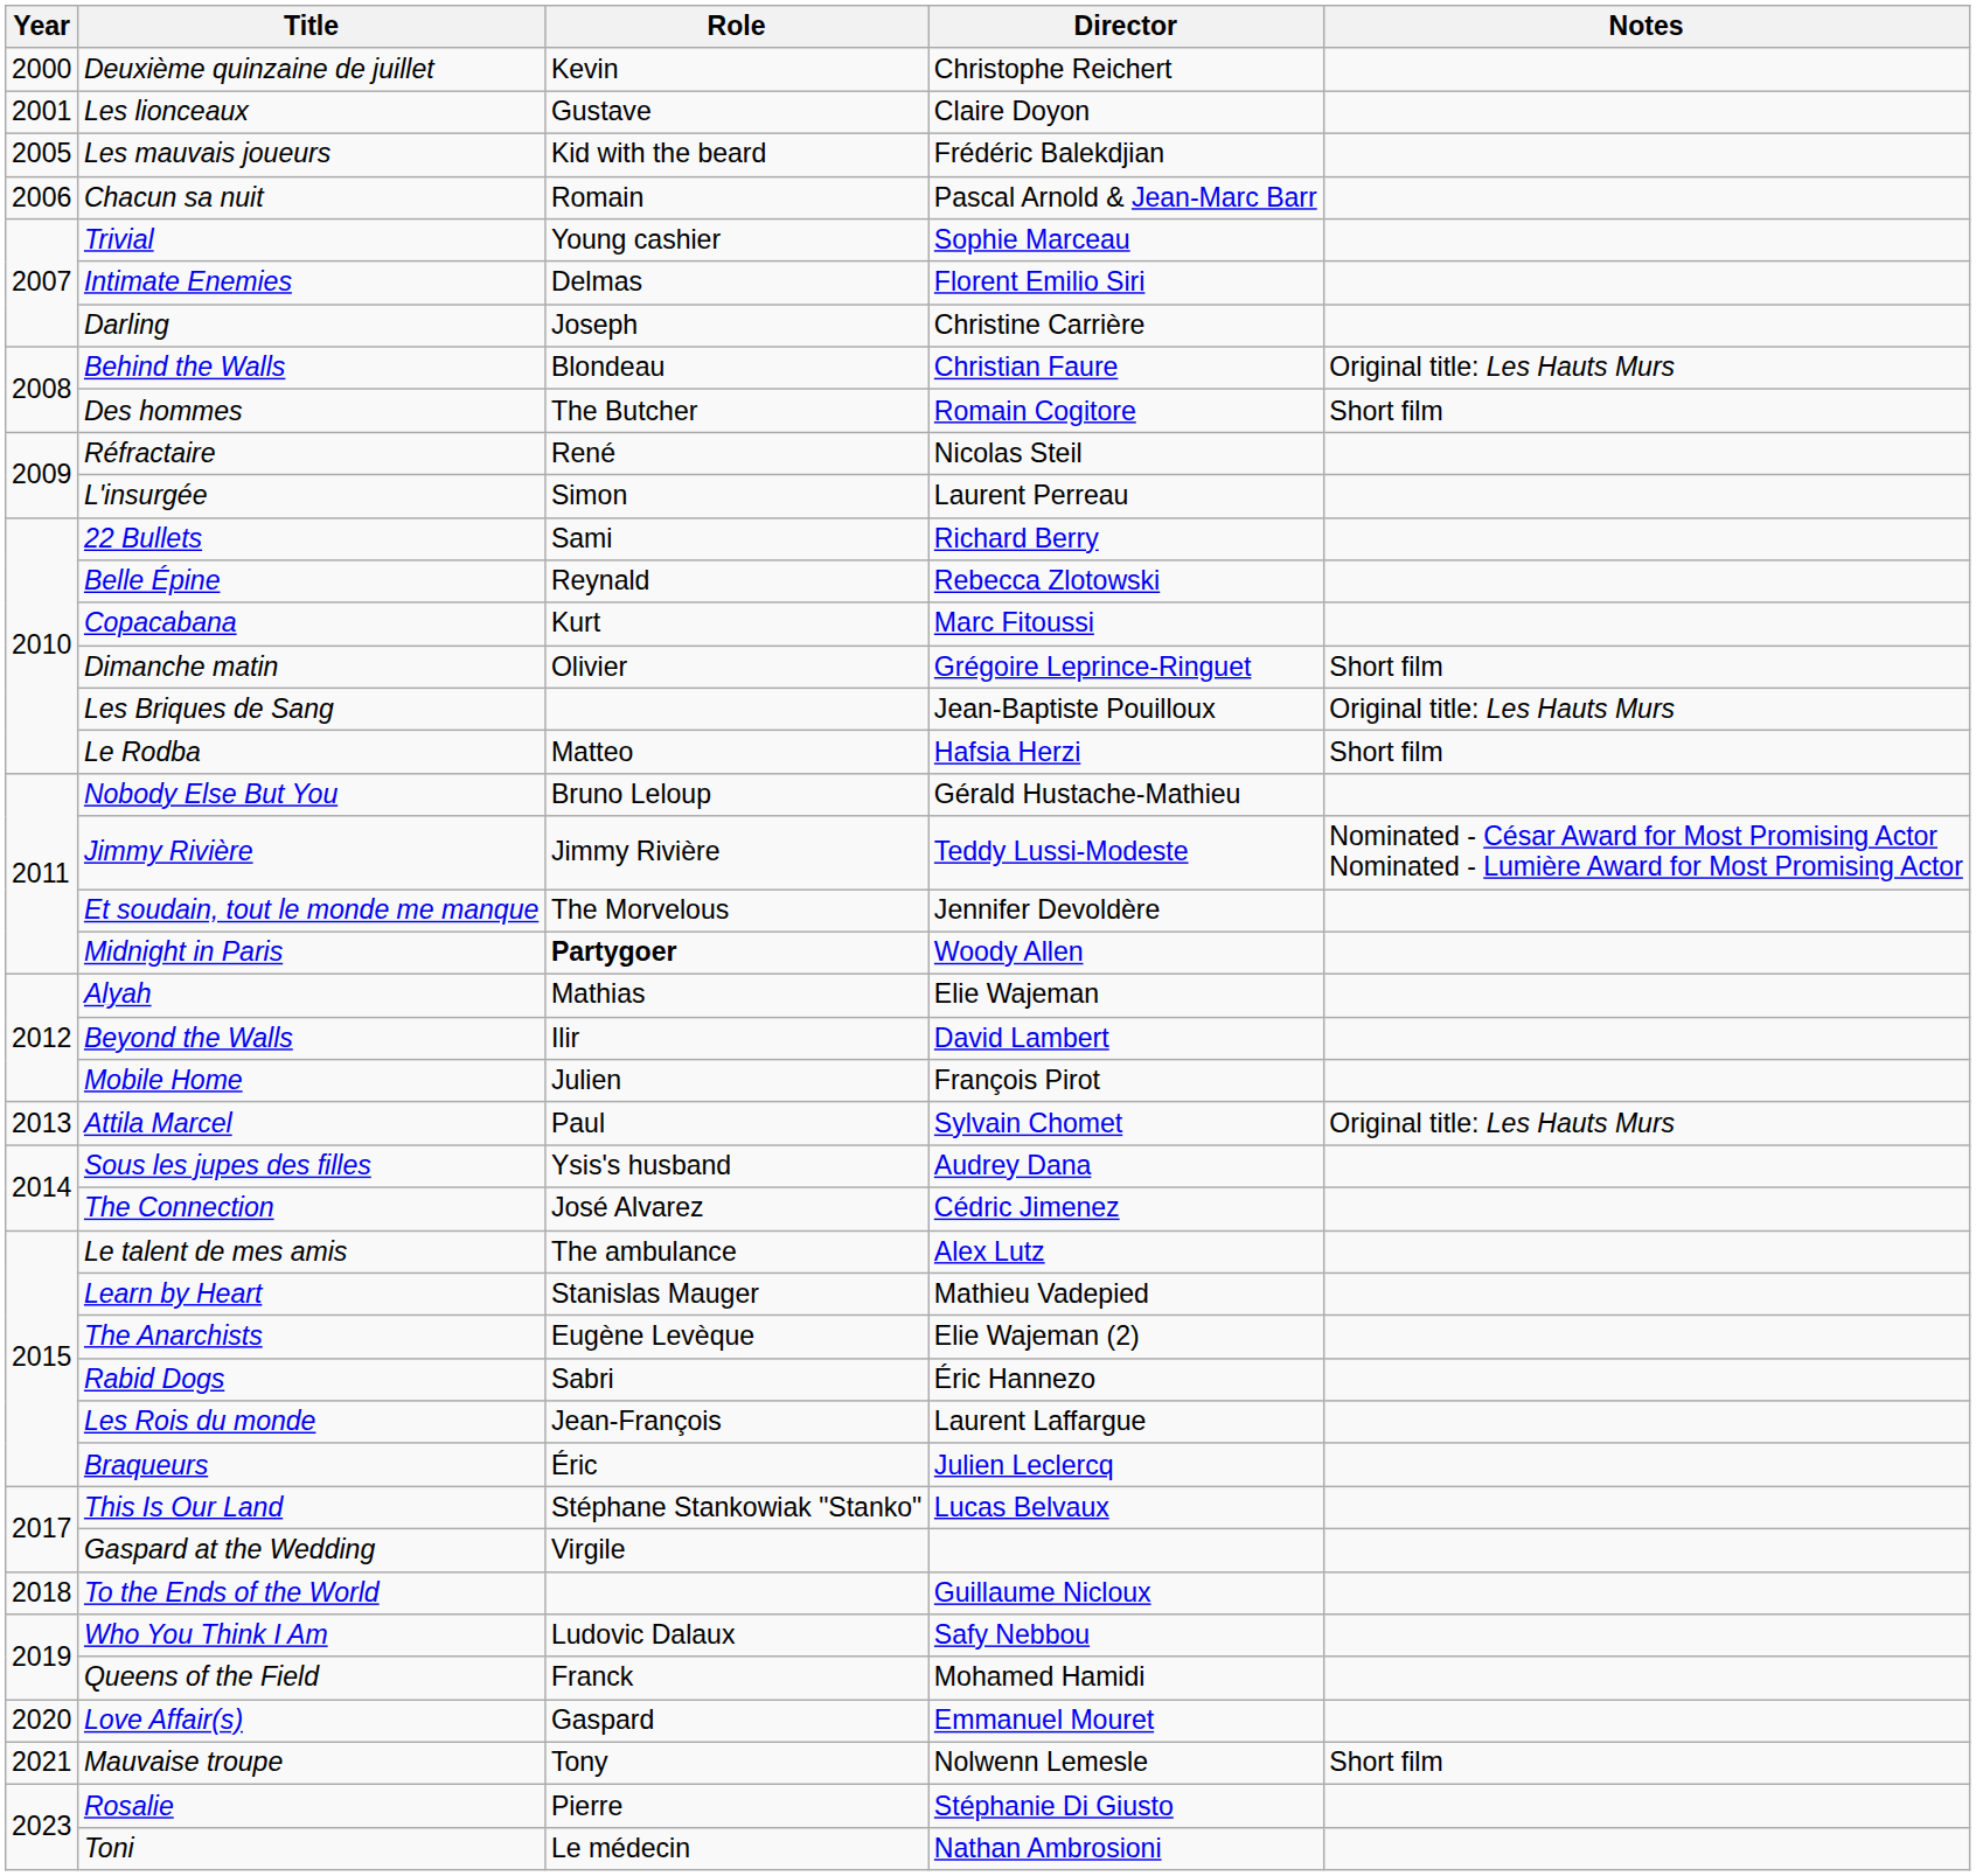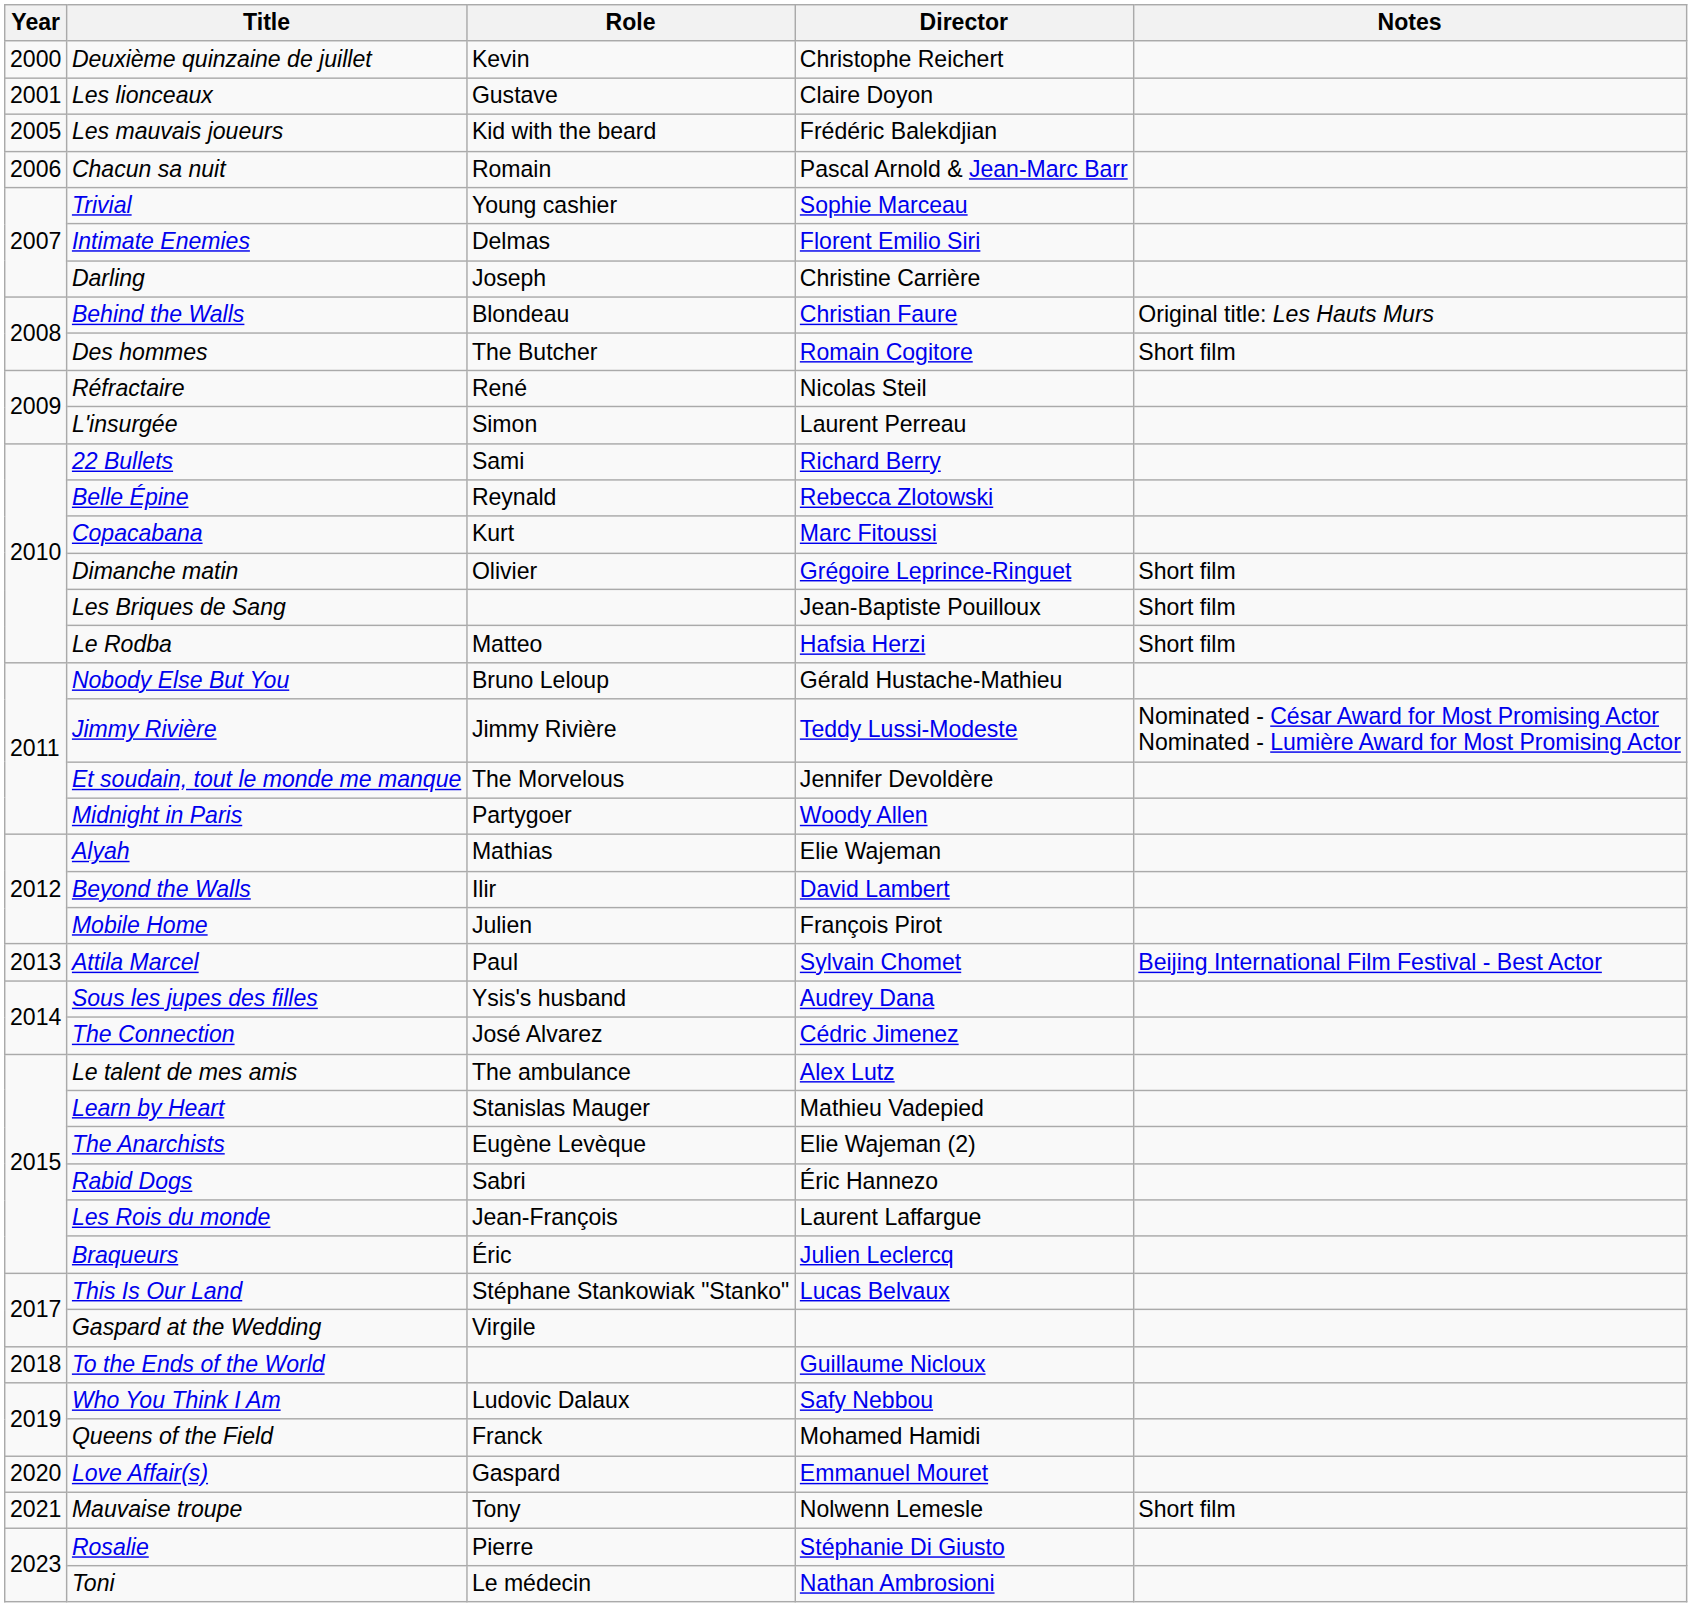Les Briques de Sang | Notes: Original title: Les Hauts Murs -> Short film
Midnight in Paris | Role: bold -> normal
Attila Marcel | Notes: Original title: Les Hauts Murs -> Beijing International Film Festival - Best Actor
